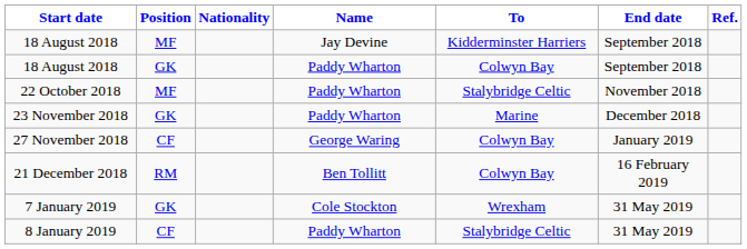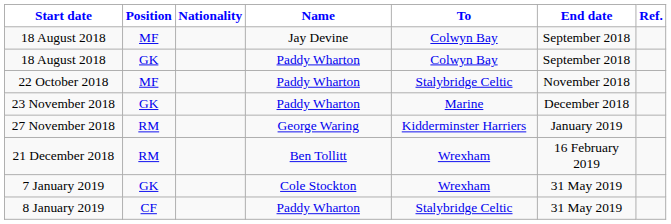18 August 2018 / Jay Devine | To: Kidderminster Harriers -> Colwyn Bay
27 November 2018 | Position: CF -> RM
27 November 2018 | To: Colwyn Bay -> Kidderminster Harriers
21 December 2018 | To: Colwyn Bay -> Wrexham
